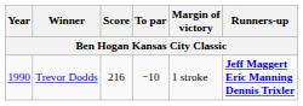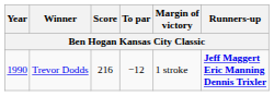Trevor Dodds | To par: −10 -> −12
